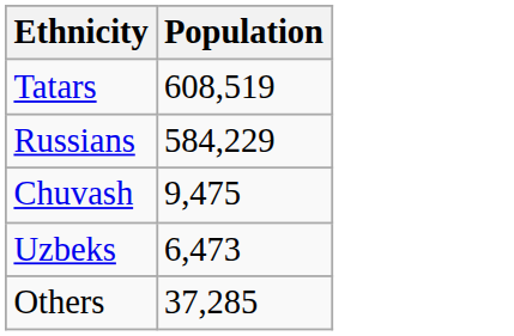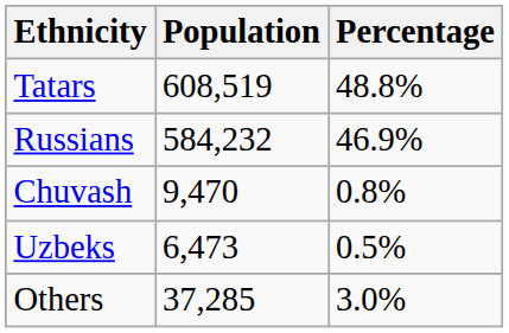+ column: Percentage | 48.8% | 46.9% | 0.8% | 0.5% | 3.0%
Russians | Population: 584,229 -> 584,232
Chuvash | Population: 9,475 -> 9,470
